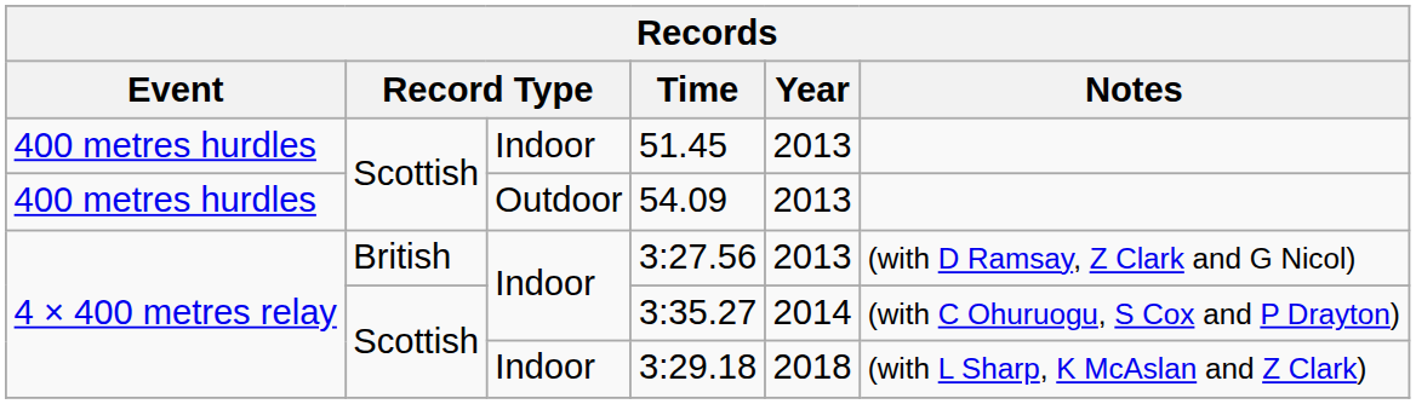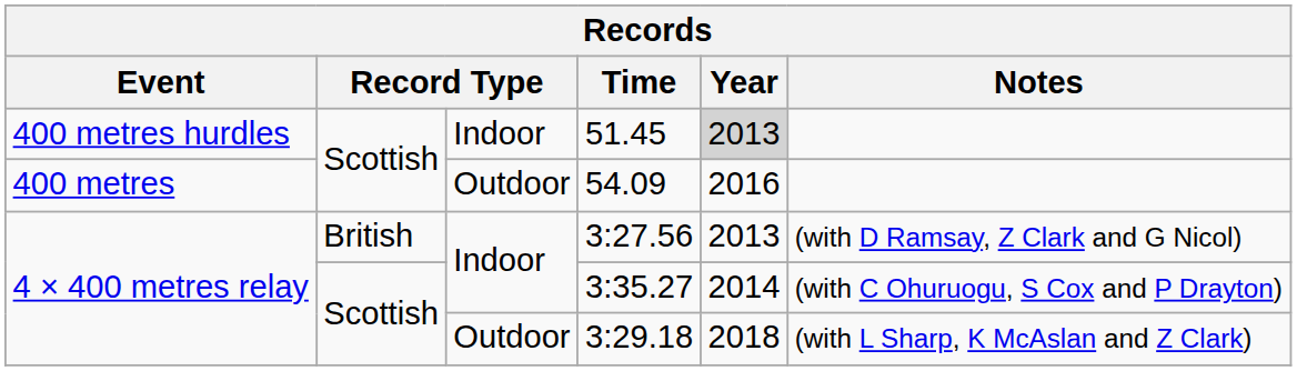51.45 | Year: no background -> lightgrey background
54.09 | Event: 400 metres hurdles -> 400 metres
54.09 | Year: 2013 -> 2016
3:29.18 | column 3: Indoor -> Outdoor
